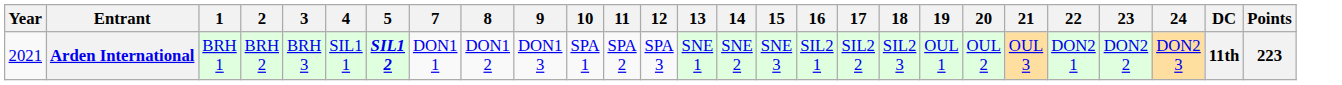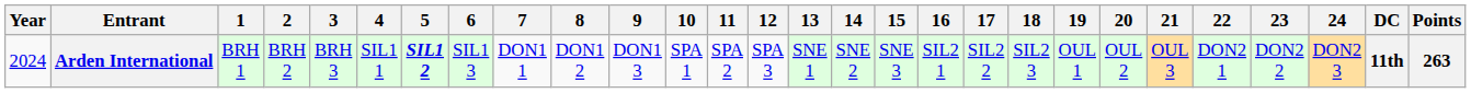+ column: 6 | SIL1 3
Arden International | Year: 2021 -> 2024
Arden International | Points: 223 -> 263
